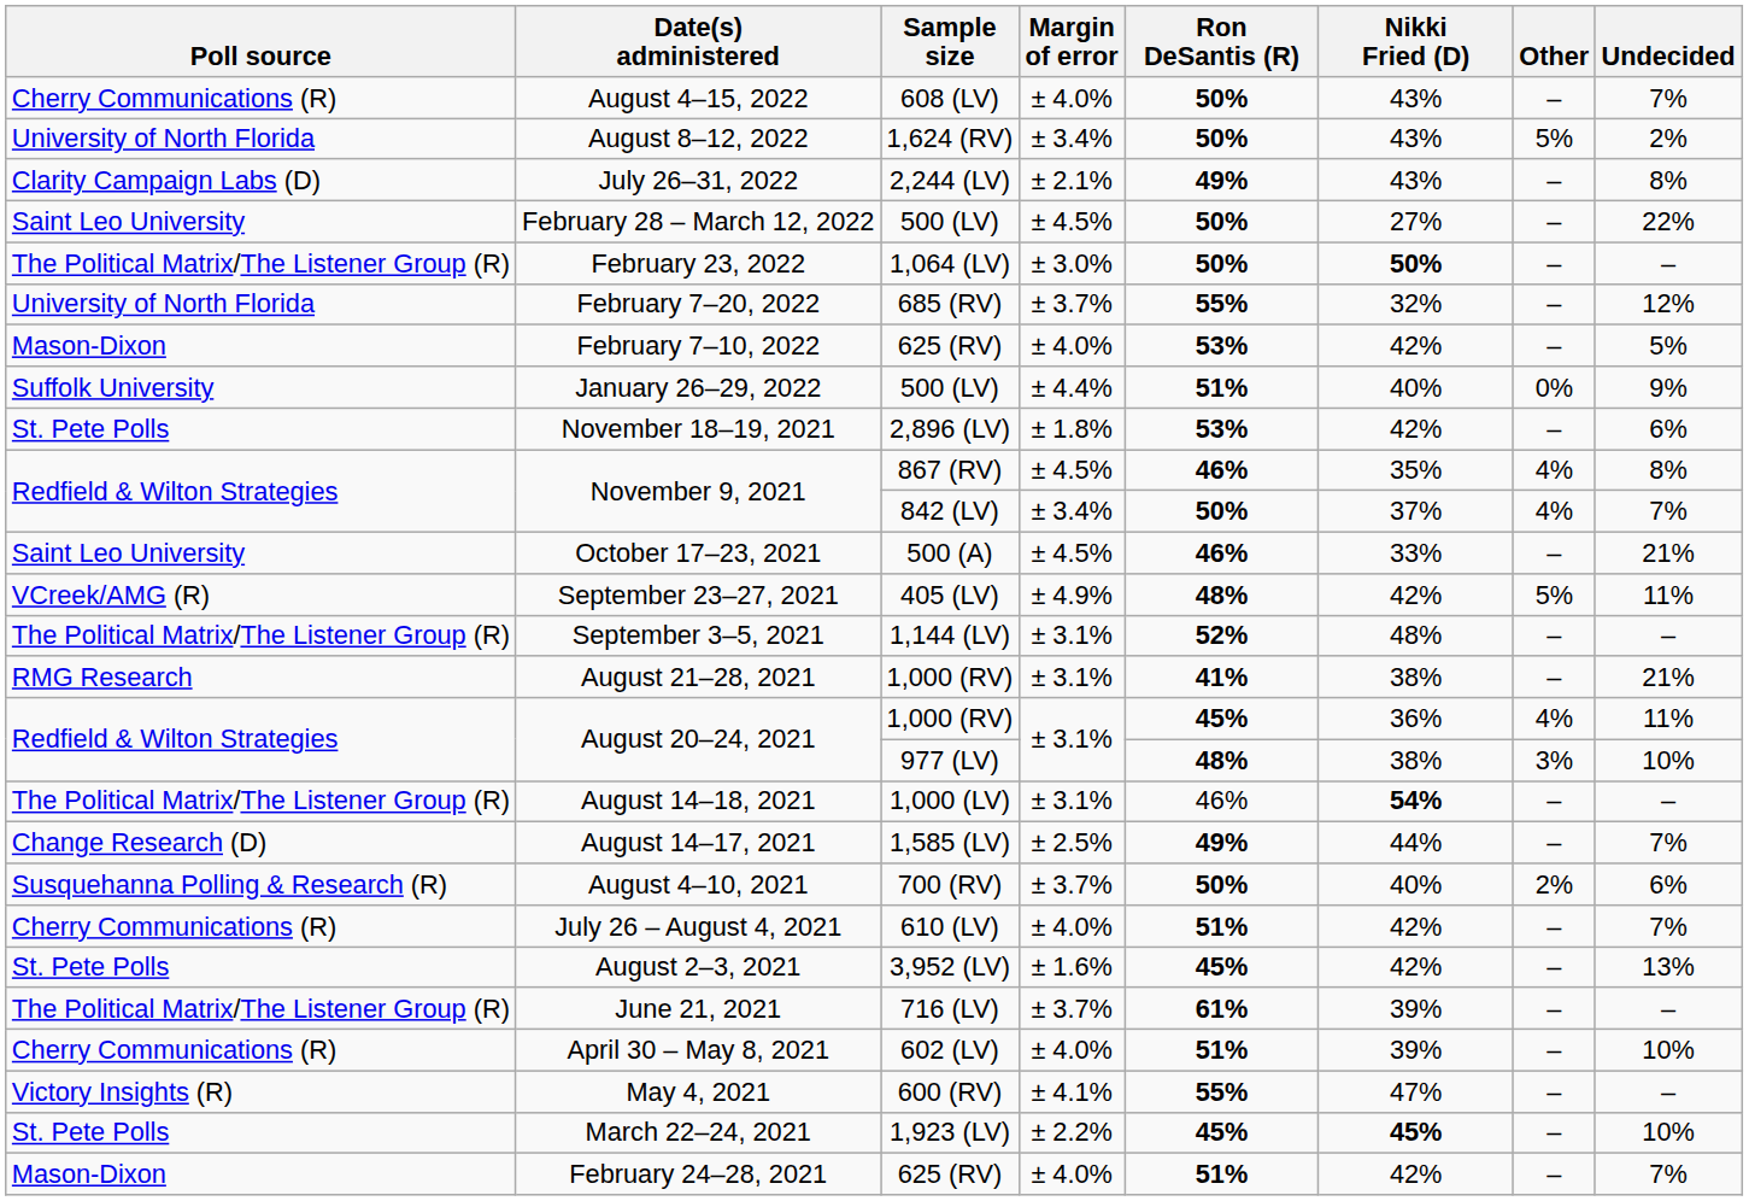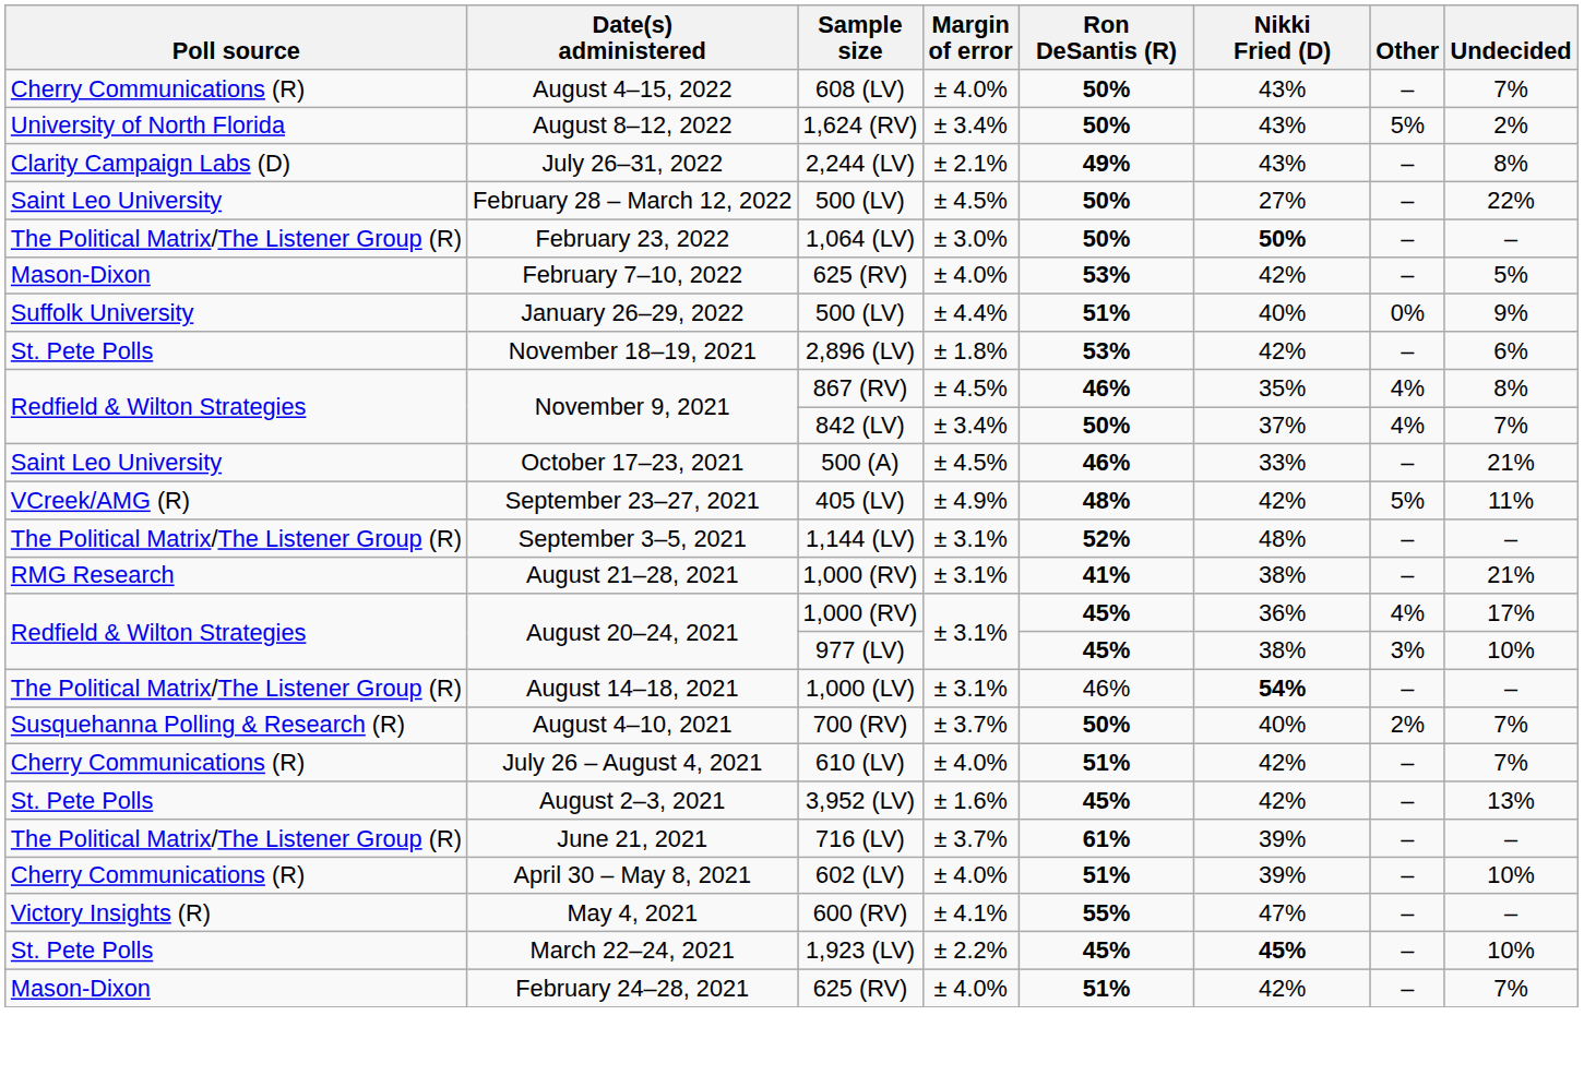- row: University of North Florida | February 7–20, 2022 | 685 (RV) | ± 3.7% | 55% | 32% | – | 12%
August 20–24, 2021 / 1,000 (RV) | Undecided: 11% -> 17%
August 20–24, 2021 / 977 (LV) | Ron DeSantis (R): 48% -> 45%
- row: Change Research (D) | August 14–17, 2021 | 1,585 (LV) | ± 2.5% | 49% | 44% | – | 7%
August 4–10, 2021 | Undecided: 6% -> 7%
